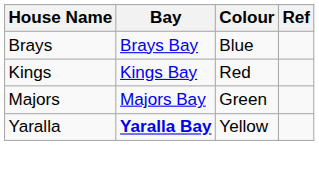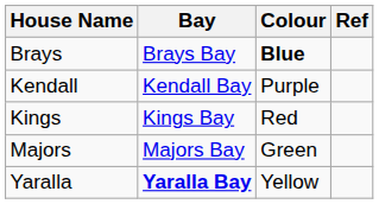Brays | Colour: normal -> bold
+ row: Kendall | Kendall Bay | Purple
